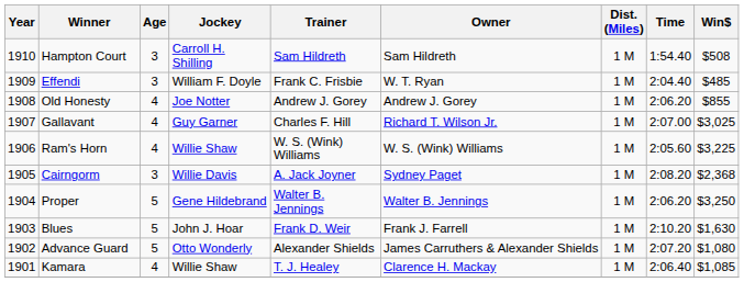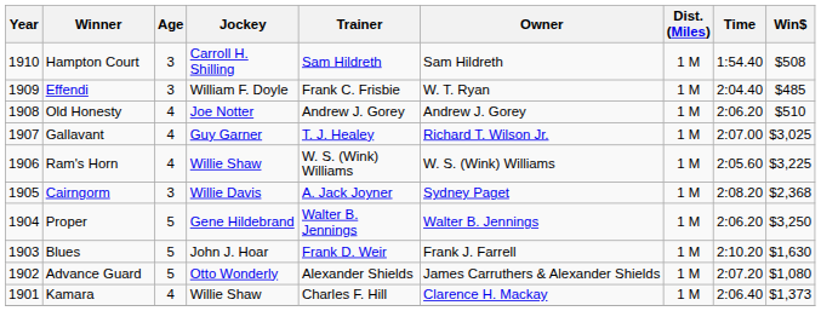Old Honesty | Win$: $855 -> $510
Gallavant | Trainer: Charles F. Hill -> T. J. Healey
Kamara | Trainer: T. J. Healey -> Charles F. Hill
Kamara | Win$: $1,085 -> $1,373
